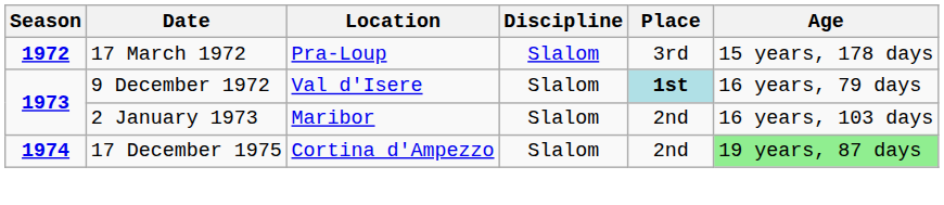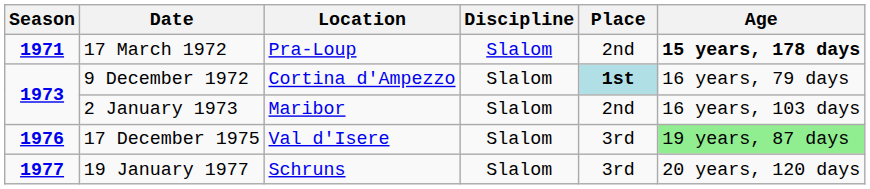17 March 1972 | Season: 1972 -> 1971
17 March 1972 | Place: 3rd -> 2nd
17 March 1972 | Age: normal -> bold
9 December 1972 | Location: Val d'Isere -> Cortina d'Ampezzo
17 December 1975 | Season: 1974 -> 1976
17 December 1975 | Location: Cortina d'Ampezzo -> Val d'Isere
17 December 1975 | Place: 2nd -> 3rd
+ row: 1977 | 19 January 1977 | Schruns | Slalom | 3rd | 20 years, 120 days
